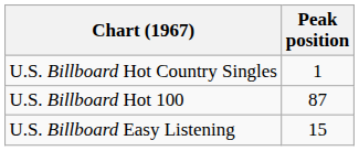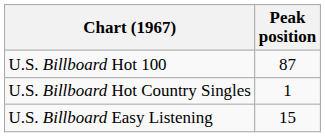rows swapped: U.S. Billboard Hot Country Singles <-> U.S. Billboard Hot 100
